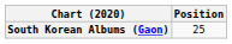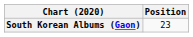South Korean Albums (Gaon) | Position: 25 -> 23
